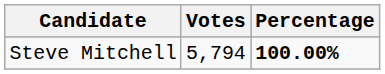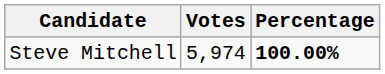Steve Mitchell | Votes: 5,794 -> 5,974
